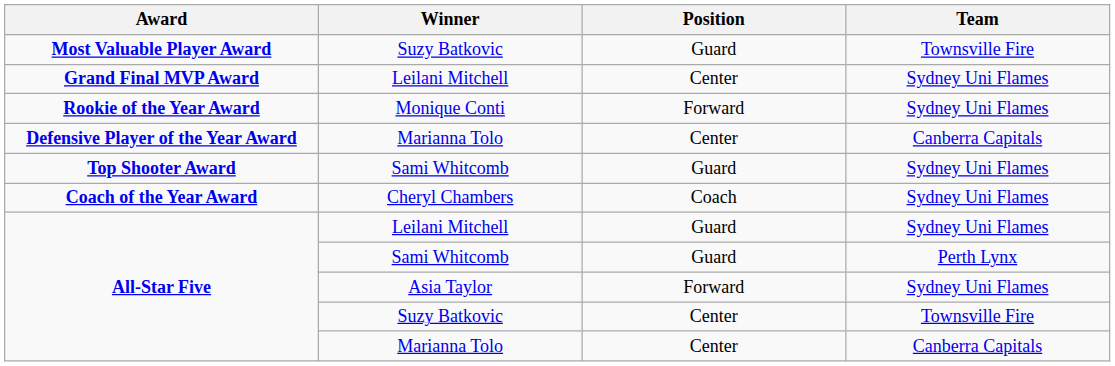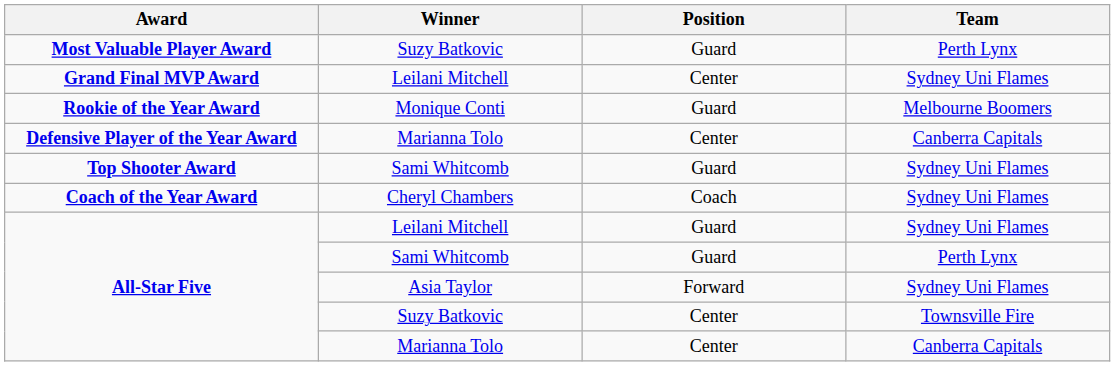Most Valuable Player Award | Team: Townsville Fire -> Perth Lynx
Rookie of the Year Award | Position: Forward -> Guard
Rookie of the Year Award | Team: Sydney Uni Flames -> Melbourne Boomers
